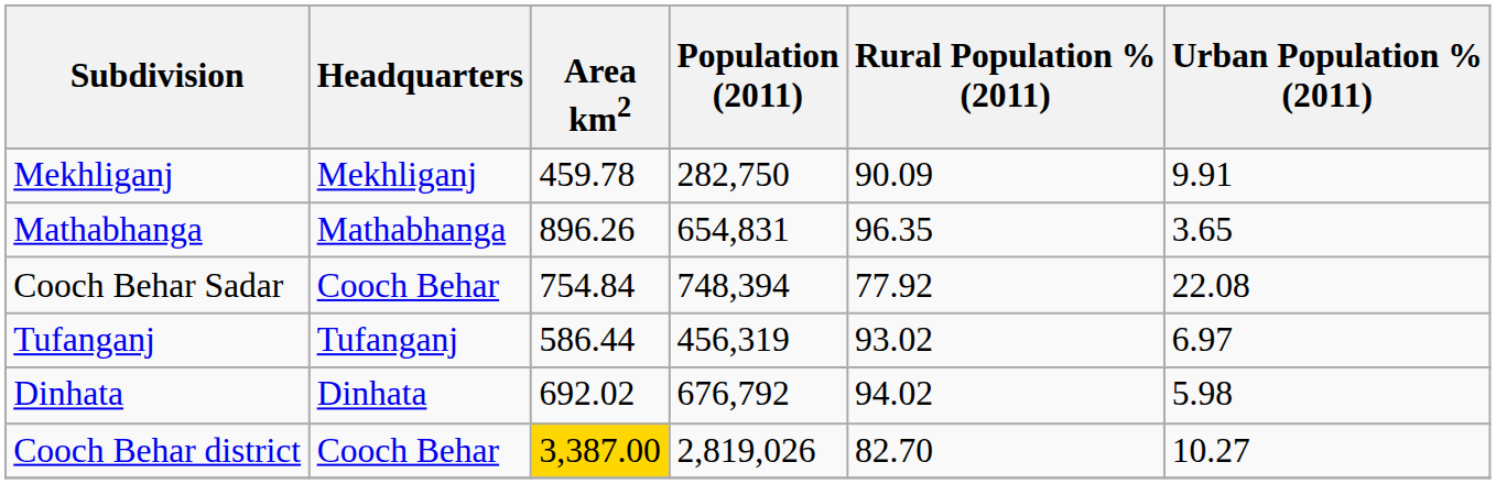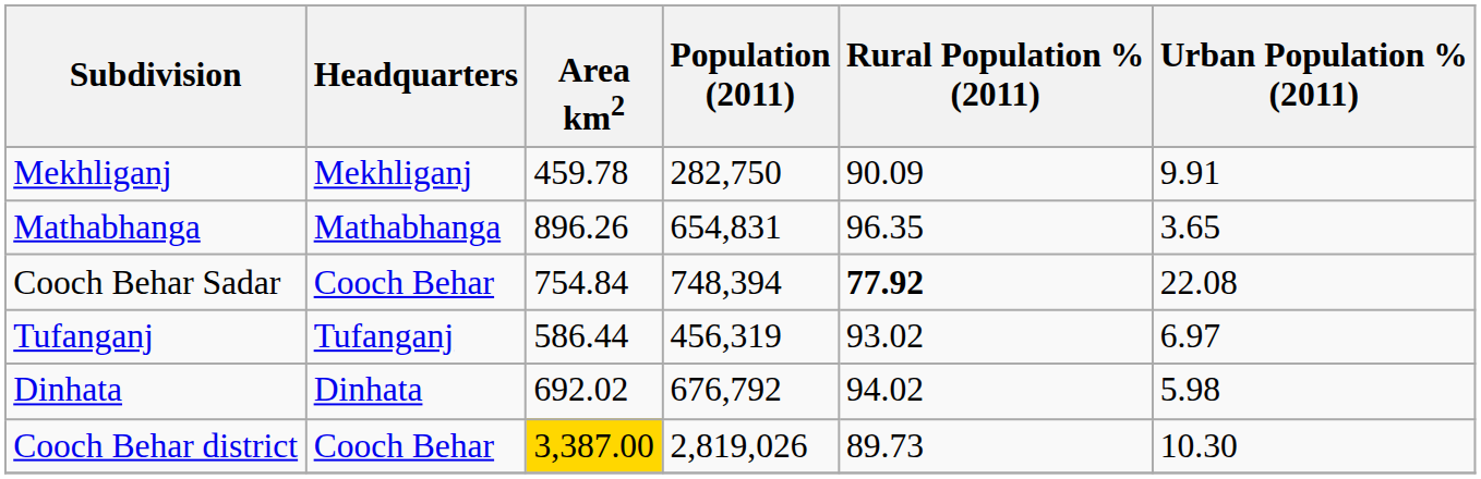Cooch Behar Sadar | Rural Population % (2011): normal -> bold
Cooch Behar district | Rural Population % (2011): 82.70 -> 89.73
Cooch Behar district | Urban Population % (2011): 10.27 -> 10.30
